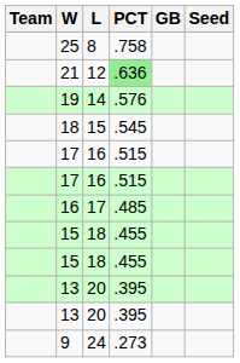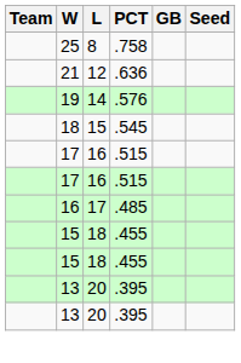21 | PCT: lightgreen background -> no background
- row: 9 | 24 | .273
